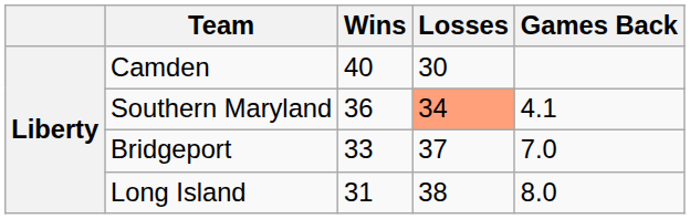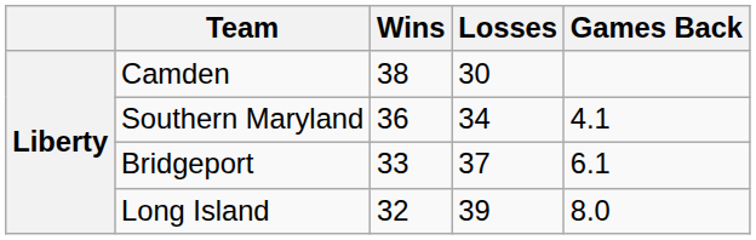Camden | Wins: 40 -> 38
Southern Maryland | Losses: lightsalmon background -> no background
Bridgeport | Games Back: 7.0 -> 6.1
Long Island | Wins: 31 -> 32
Long Island | Losses: 38 -> 39
